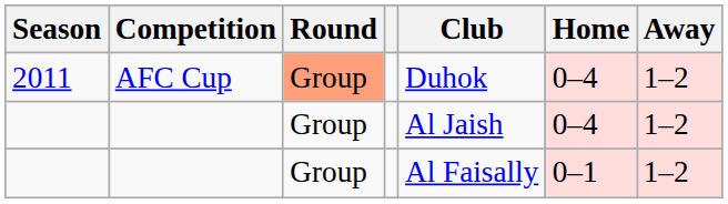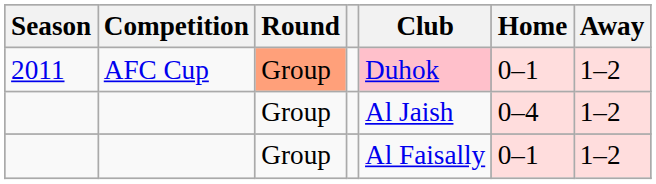2011 | Club: no background -> pink background
2011 | Home: 0–4 -> 0–1
